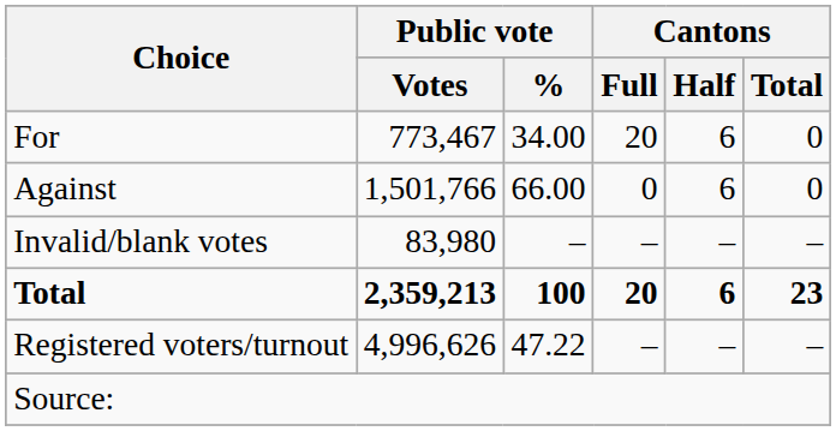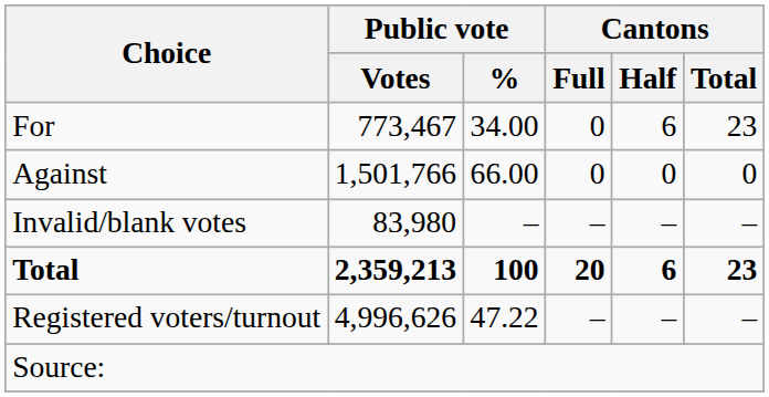For | Cantons / Full: 20 -> 0
For | Cantons / Total: 0 -> 23
Against | Cantons / Half: 6 -> 0
